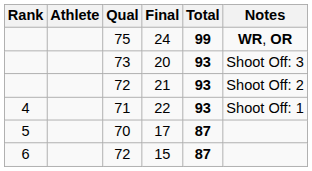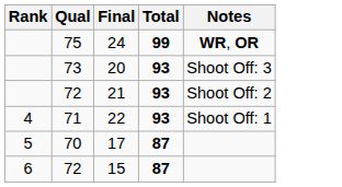- column: Athlete
